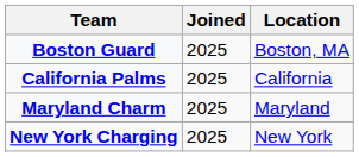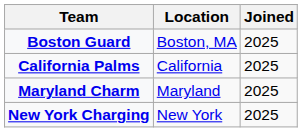columns swapped: Location <-> Joined
